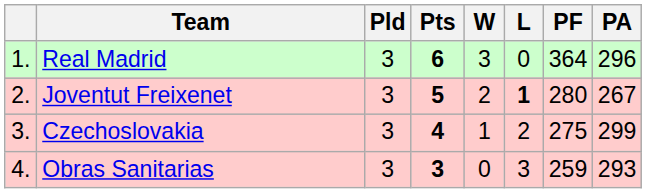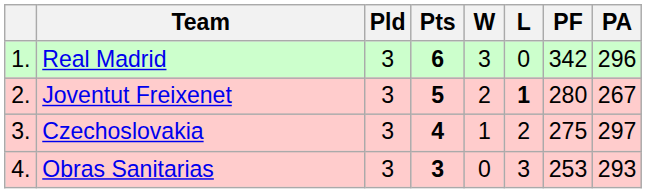Real Madrid | PF: 364 -> 342
Czechoslovakia | PA: 299 -> 297
Obras Sanitarias | PF: 259 -> 253
